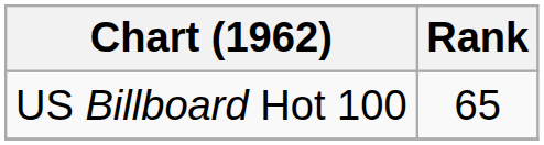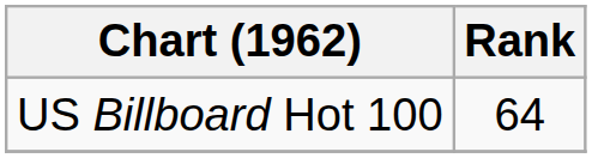US Billboard Hot 100 | Rank: 65 -> 64
